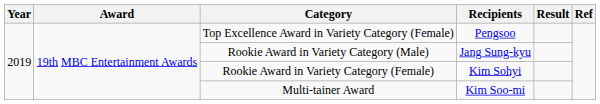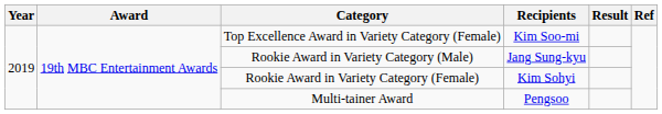Top Excellence Award in Variety Category (Female) | Recipients: Pengsoo -> Kim Soo-mi
Multi-tainer Award | Recipients: Kim Soo-mi -> Pengsoo
